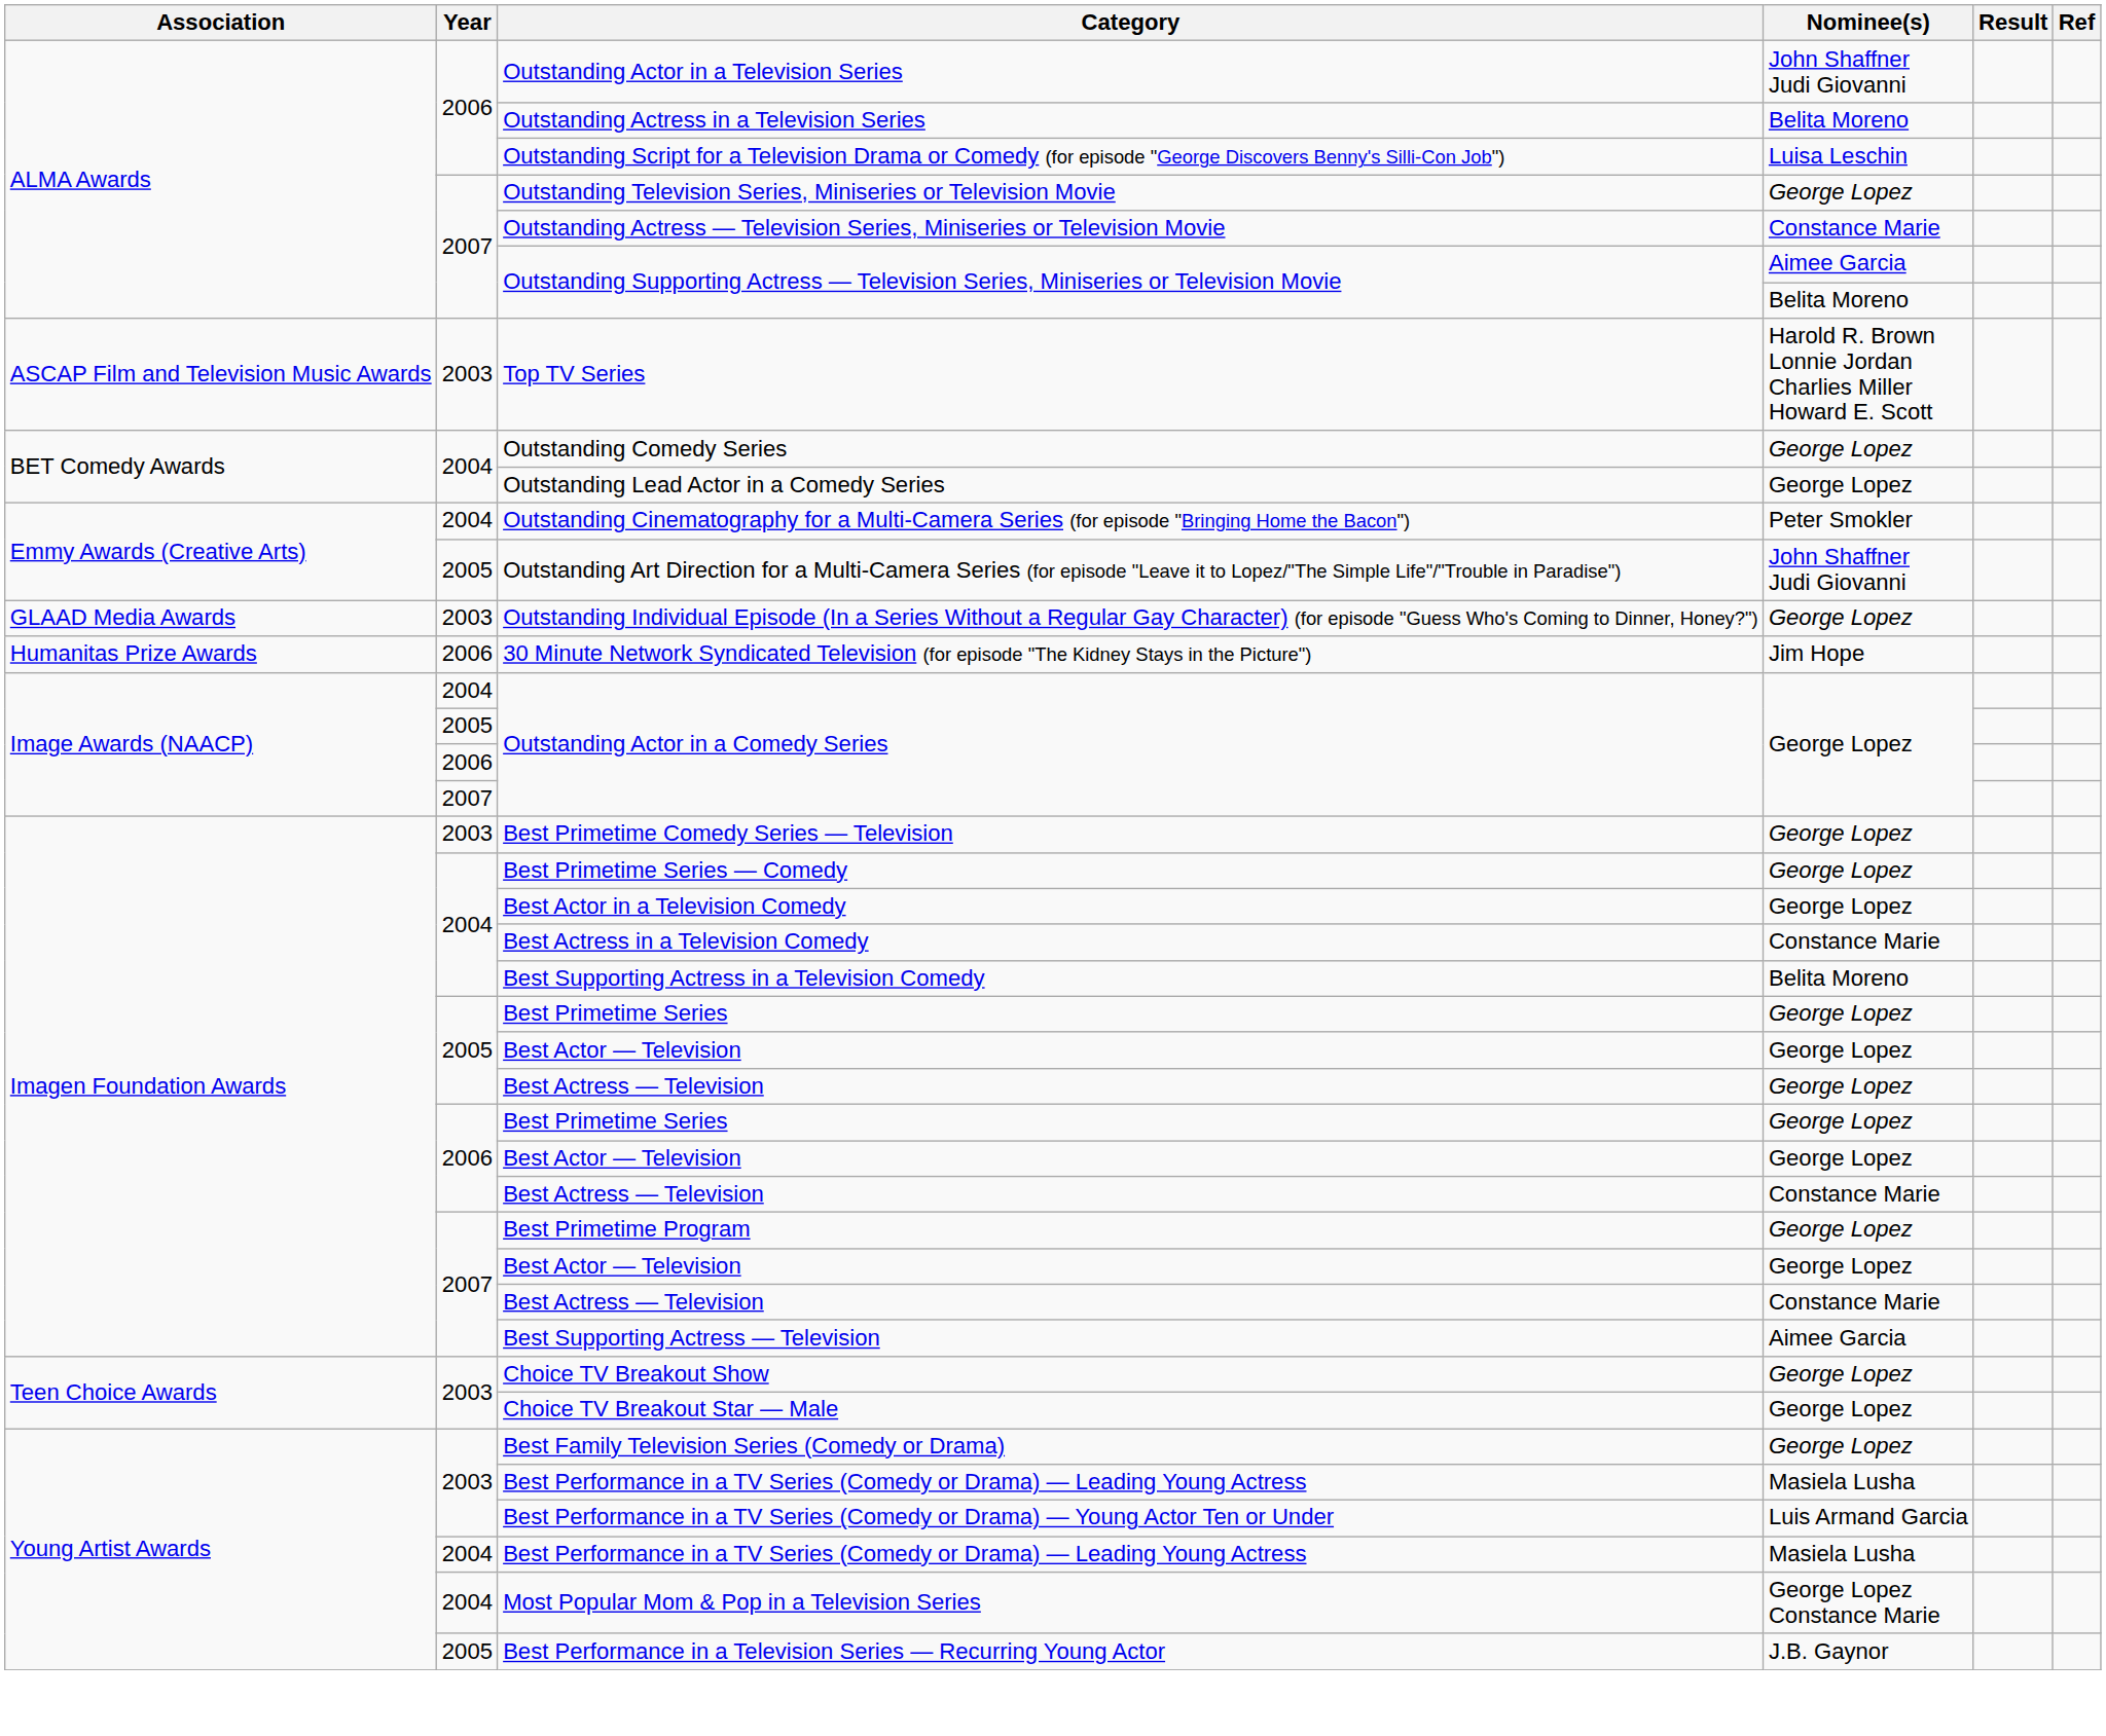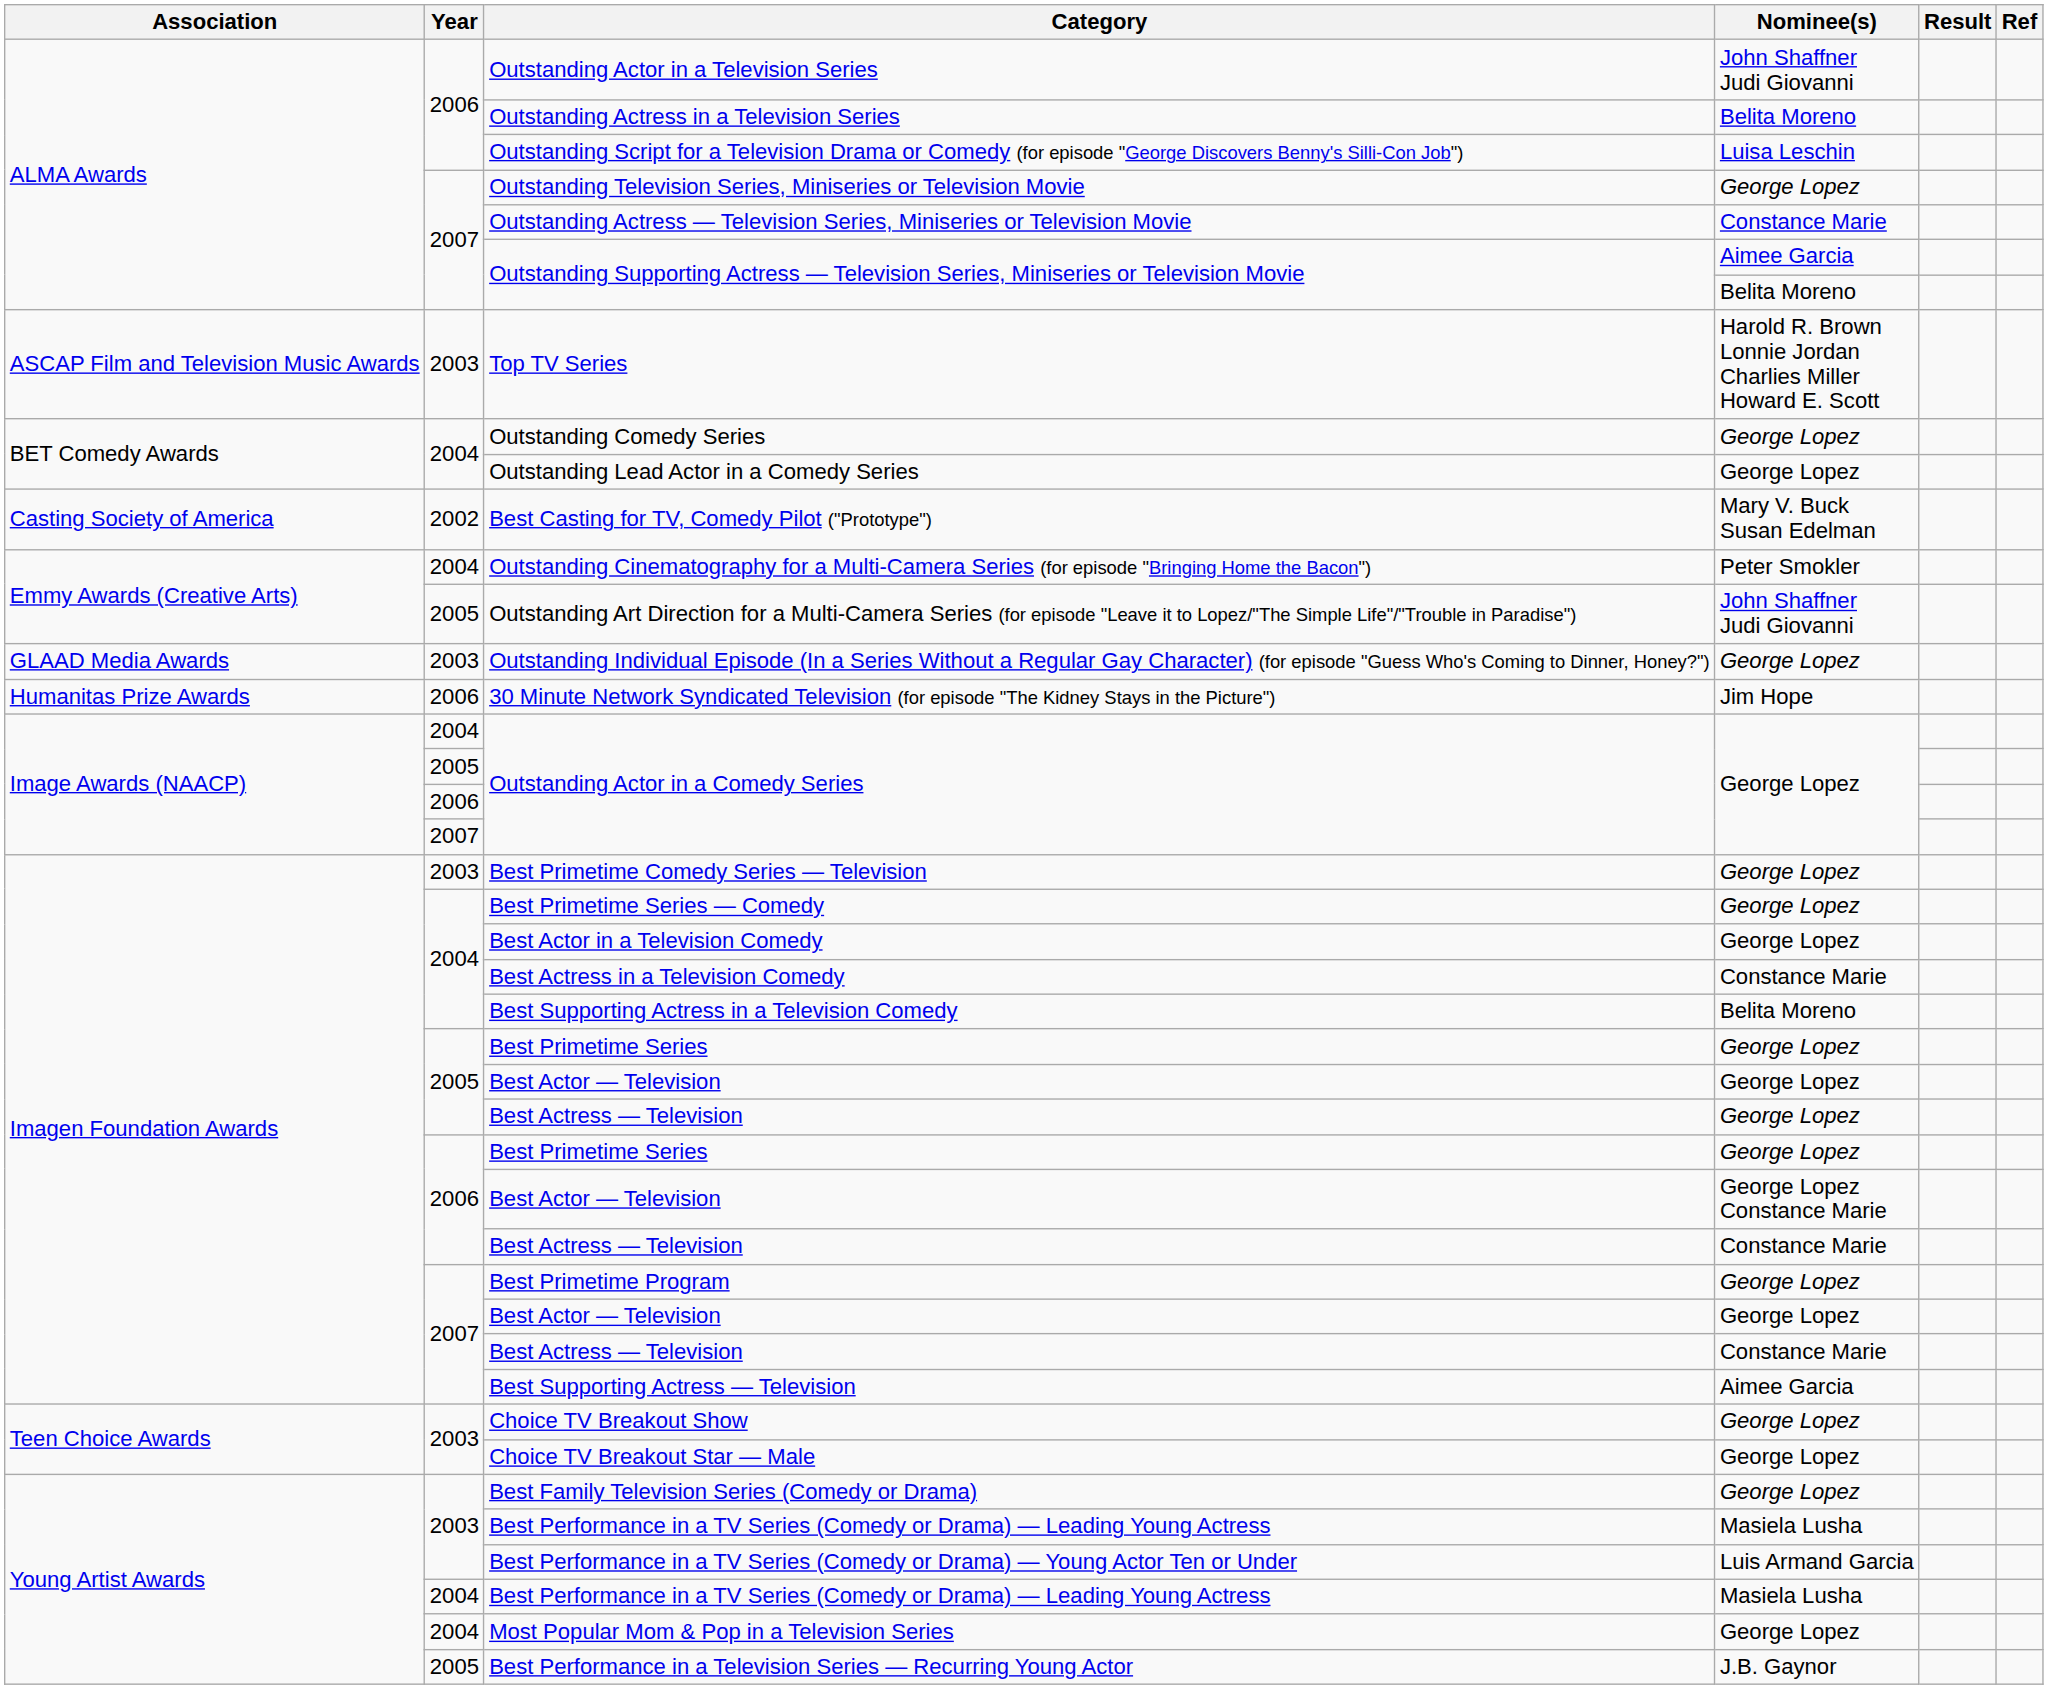+ row: Casting Society of America | 2002 | Best Casting for TV, Comedy Pilot ("Prototype") | Mary V. Buck Susan Edelman
2006 / Best Actor — Television | Nominee(s): George Lopez -> George Lopez Constance Marie
Most Popular Mom & Pop in a Television Series | Nominee(s): George Lopez Constance Marie -> George Lopez
